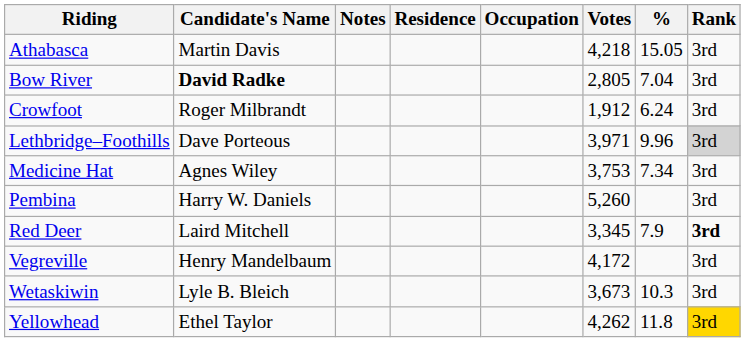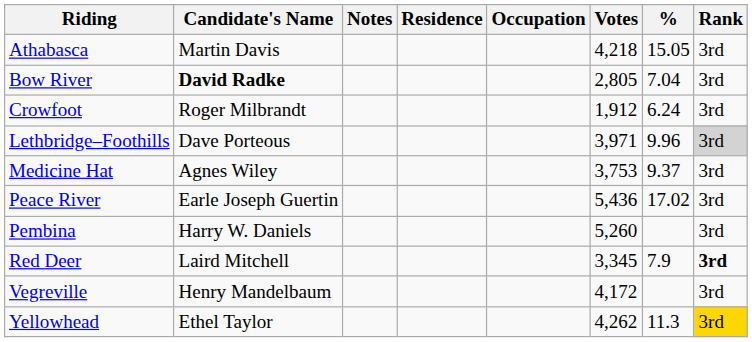Medicine Hat | %: 7.34 -> 9.37
+ row: Peace River | Earle Joseph Guertin | 5,436 | 17.02 | 3rd
- row: Wetaskiwin | Lyle B. Bleich | 3,673 | 10.3 | 3rd
Yellowhead | %: 11.8 -> 11.3
